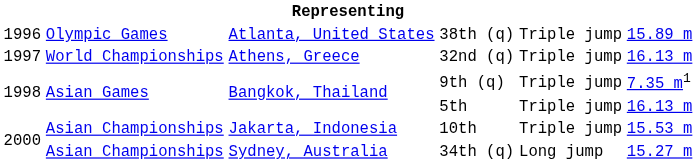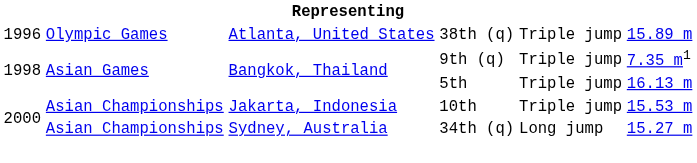- row: 1997 | World Championships | Athens, Greece | 32nd (q) | Triple jump | 16.13 m
